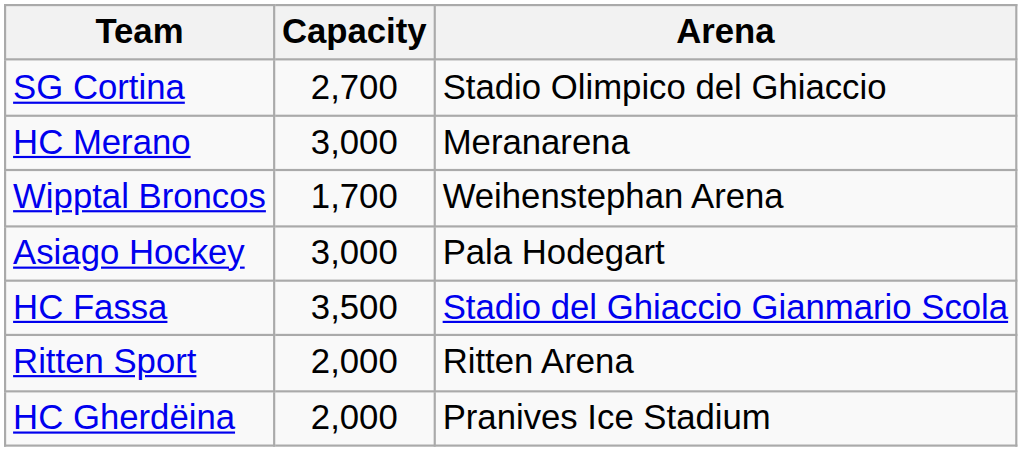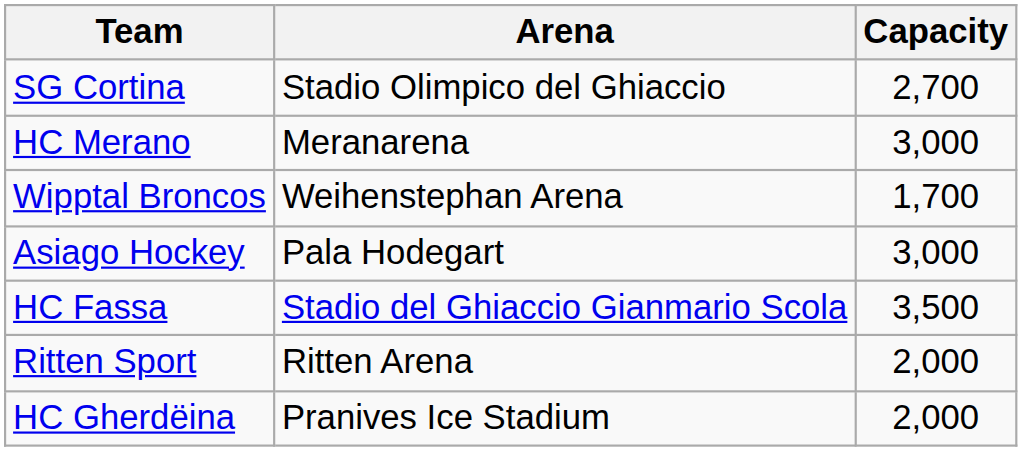columns swapped: Arena <-> Capacity
